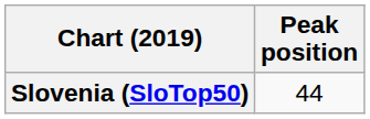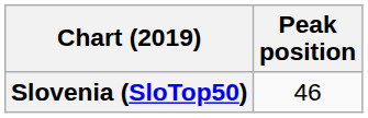Slovenia (SloTop50) | Peak position: 44 -> 46
